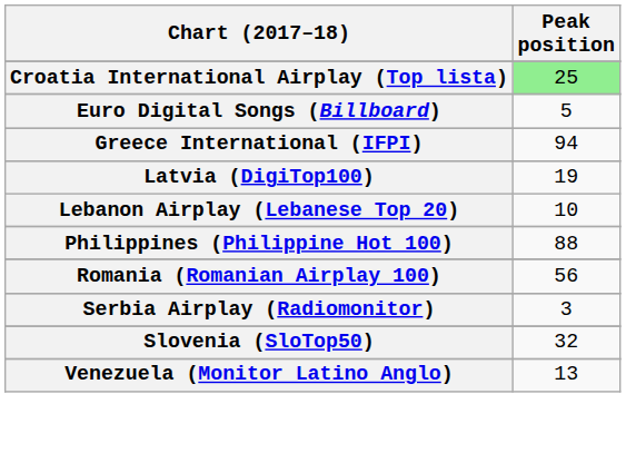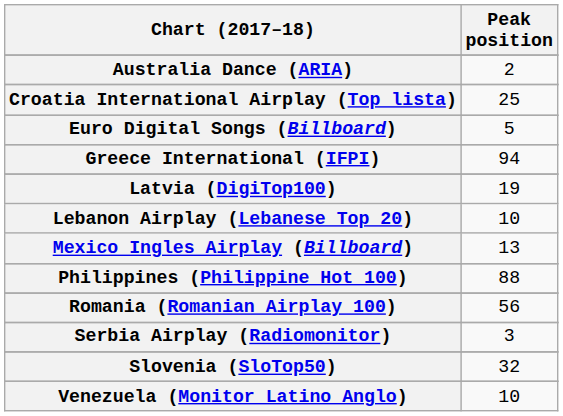+ row: Australia Dance (ARIA) | 2
Croatia International Airplay (Top lista) | Peak position: lightgreen background -> no background
+ row: Mexico Ingles Airplay (Billboard) | 13
Venezuela (Monitor Latino Anglo) | Peak position: 13 -> 10
